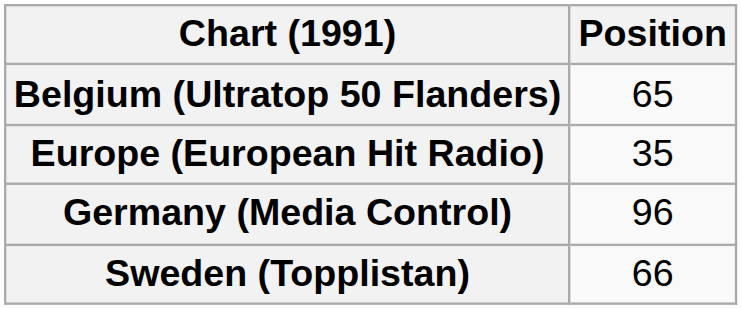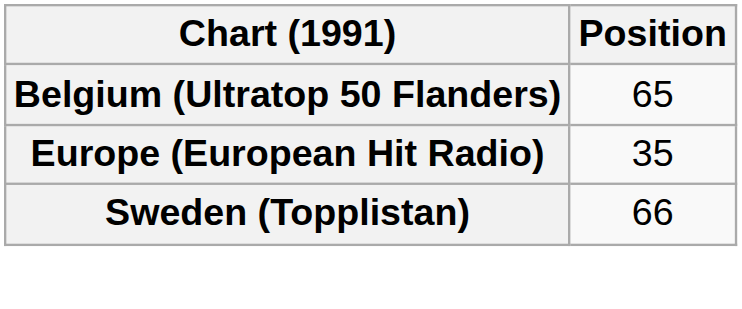- row: Germany (Media Control) | 96
